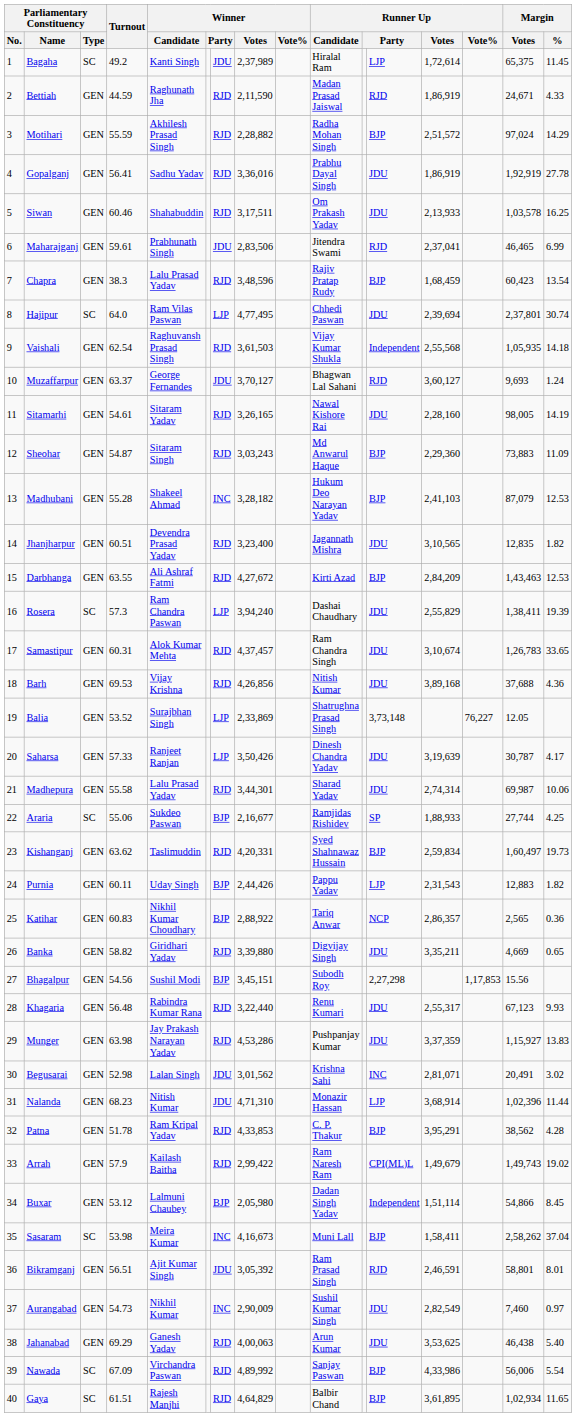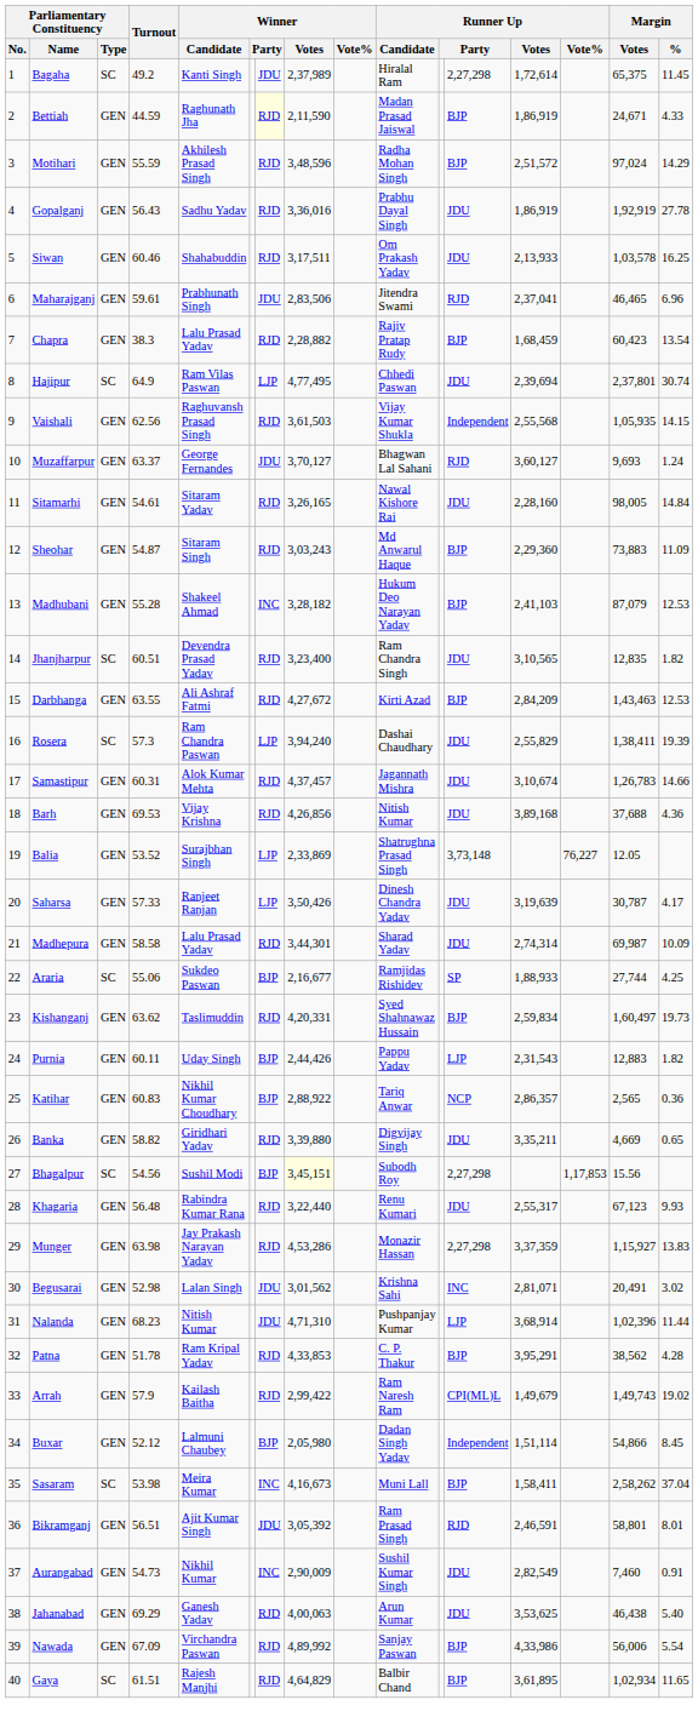Bagaha | column 12: LJP -> 2,27,298
Bettiah | column 7: no background -> lightyellow background
Bettiah | column 12: RJD -> BJP
Motihari | Winner / Votes: 2,28,882 -> 3,48,596
Gopalganj | Turnout: 56.41 -> 56.43
Maharajganj | Margin / %: 6.99 -> 6.96
Chapra | Winner / Votes: 3,48,596 -> 2,28,882
Hajipur | Turnout: 64.0 -> 64.9
Vaishali | Turnout: 62.54 -> 62.56
Vaishali | Margin / %: 14.18 -> 14.15
Sitamarhi | Margin / %: 14.19 -> 14.84
Jhanjharpur | Parliamentary Constituency / Type: GEN -> SC
Jhanjharpur | Runner Up / Candidate: Jagannath Mishra -> Ram Chandra Singh
Samastipur | Runner Up / Candidate: Ram Chandra Singh -> Jagannath Mishra
Samastipur | Margin / %: 33.65 -> 14.66
Madhepura | Turnout: 55.58 -> 58.58
Madhepura | Margin / %: 10.06 -> 10.09
Bhagalpur | Parliamentary Constituency / Type: GEN -> SC
Bhagalpur | Winner / Votes: no background -> lightyellow background
Munger | Runner Up / Candidate: Pushpanjay Kumar -> Monazir Hassan
Munger | column 12: JDU -> 2,27,298
Nalanda | Runner Up / Candidate: Monazir Hassan -> Pushpanjay Kumar
Buxar | Turnout: 53.12 -> 52.12
Aurangabad | Margin / %: 0.97 -> 0.91
Nawada | Parliamentary Constituency / Type: SC -> GEN
